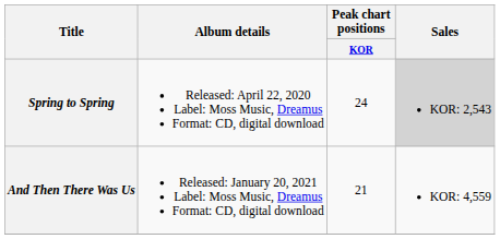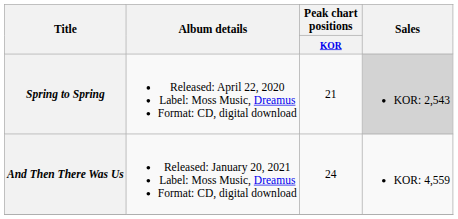Spring to Spring | Peak chart positions / KOR: 24 -> 21
And Then There Was Us | Peak chart positions / KOR: 21 -> 24
